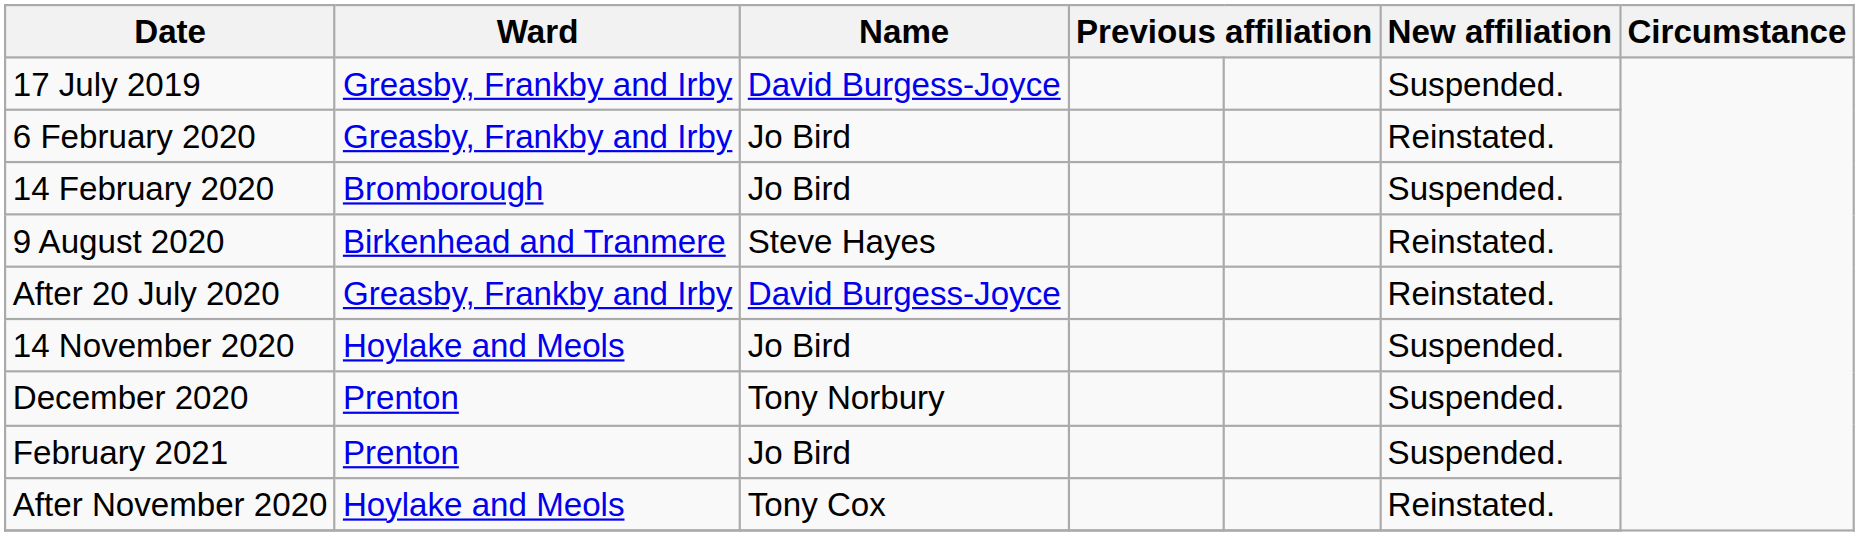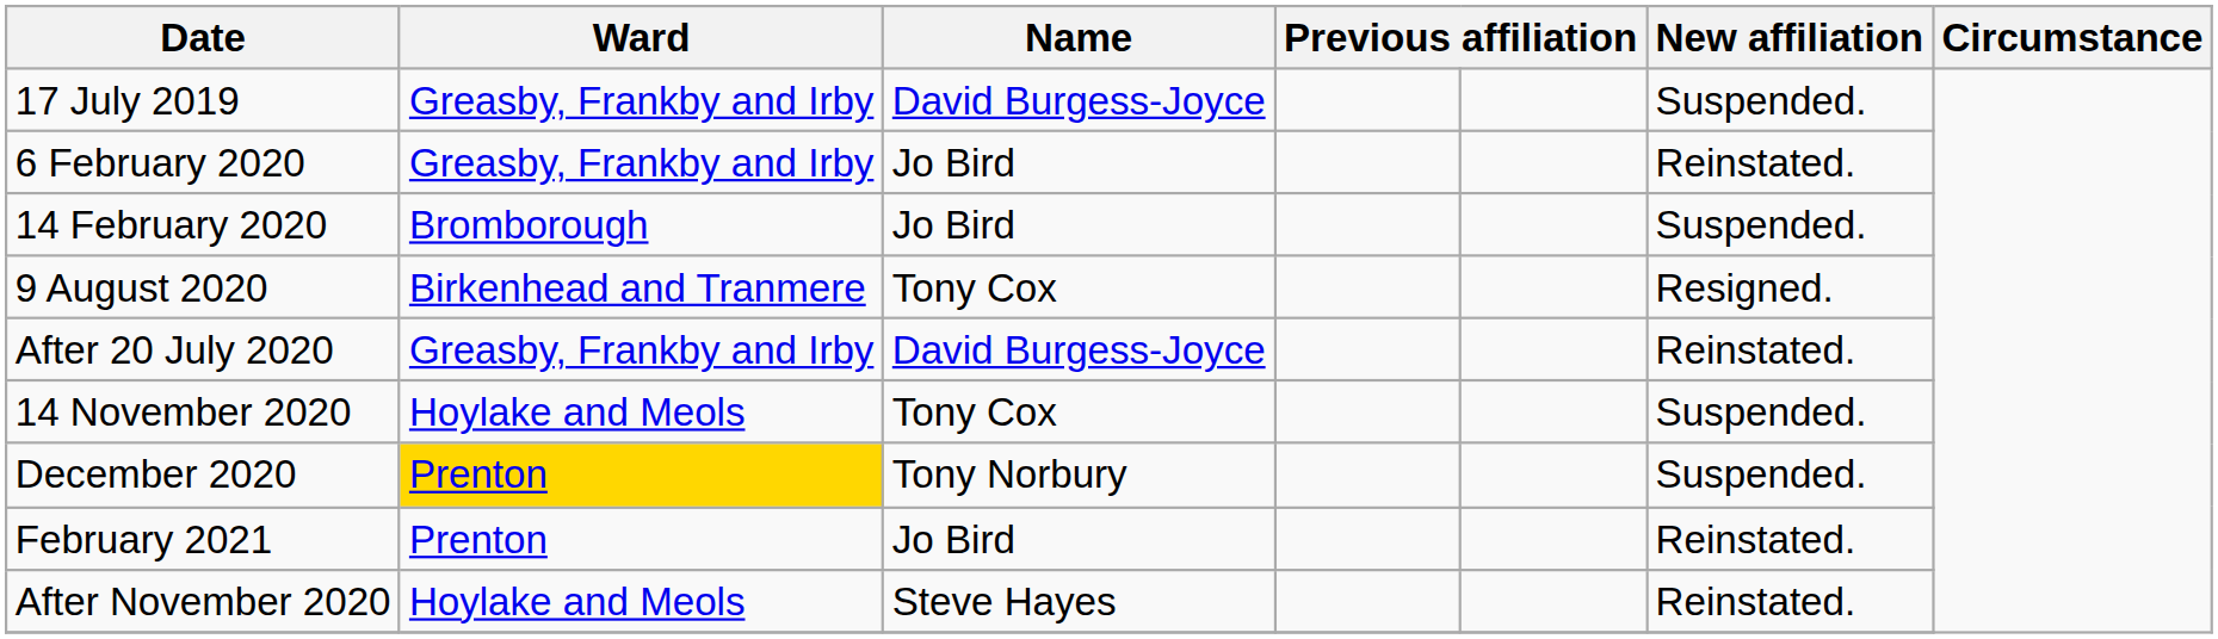9 August 2020 | Name: Steve Hayes -> Tony Cox
9 August 2020 | column 6: Reinstated. -> Resigned.
14 November 2020 | Name: Jo Bird -> Tony Cox
December 2020 | Ward: no background -> gold background
February 2021 | column 6: Suspended. -> Reinstated.
After November 2020 | Name: Tony Cox -> Steve Hayes
